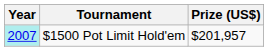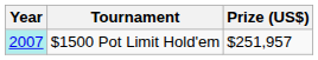$1500 Pot Limit Hold'em | Prize (US$): $201,957 -> $251,957
